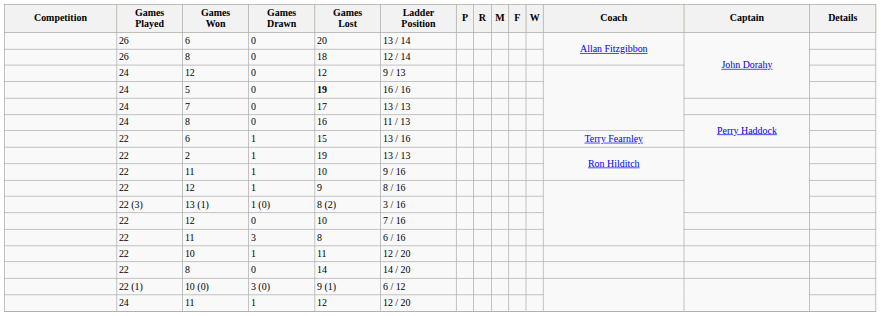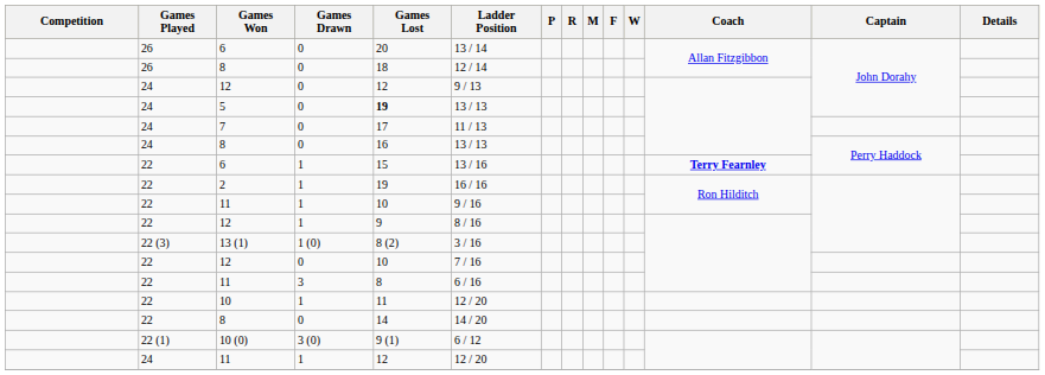5 | Ladder Position: 16 / 16 -> 13 / 13
7 | Ladder Position: 13 / 13 -> 11 / 13
24 / 8 | Ladder Position: 11 / 13 -> 13 / 13
22 / 6 | Coach: normal -> bold
2 | Ladder Position: 13 / 13 -> 16 / 16
